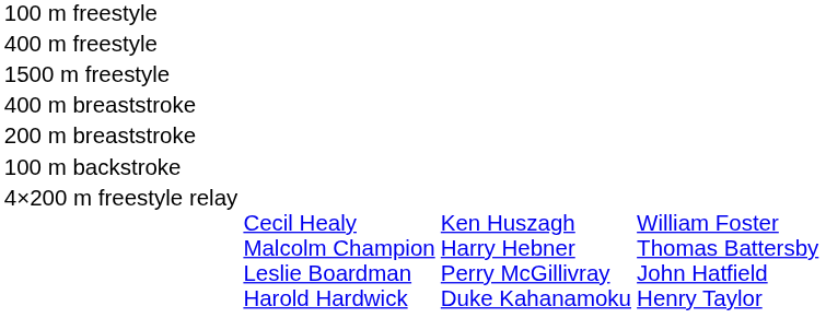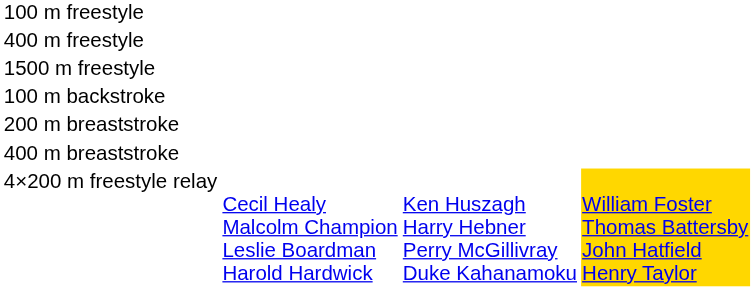rows swapped: 100 m backstroke <-> 400 m breaststroke
4×200 m freestyle relay | column 4: no background -> gold background
